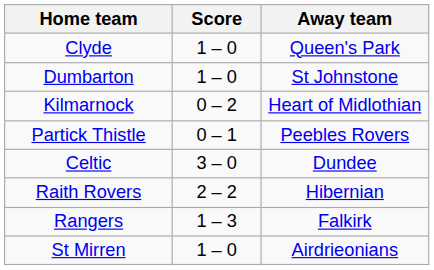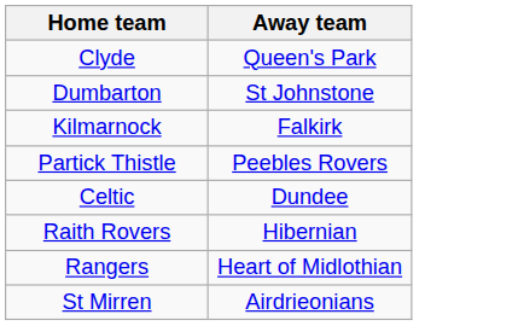- column: Score | 1 – 0 | 1 – 0 | 0 – 2 | 0 – 1 | 3 – 0 | 2 – 2 | 1 – 3 | 1 – 0
Kilmarnock | Away team: Heart of Midlothian -> Falkirk
Rangers | Away team: Falkirk -> Heart of Midlothian
